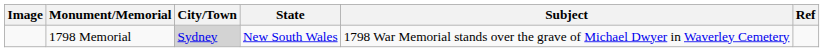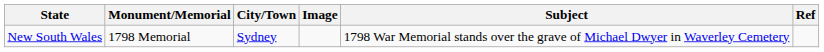columns swapped: Image <-> State
1798 Memorial | City/Town: lightgrey background -> no background
